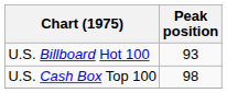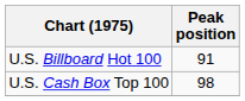U.S. Billboard Hot 100 | Peak position: 93 -> 91
